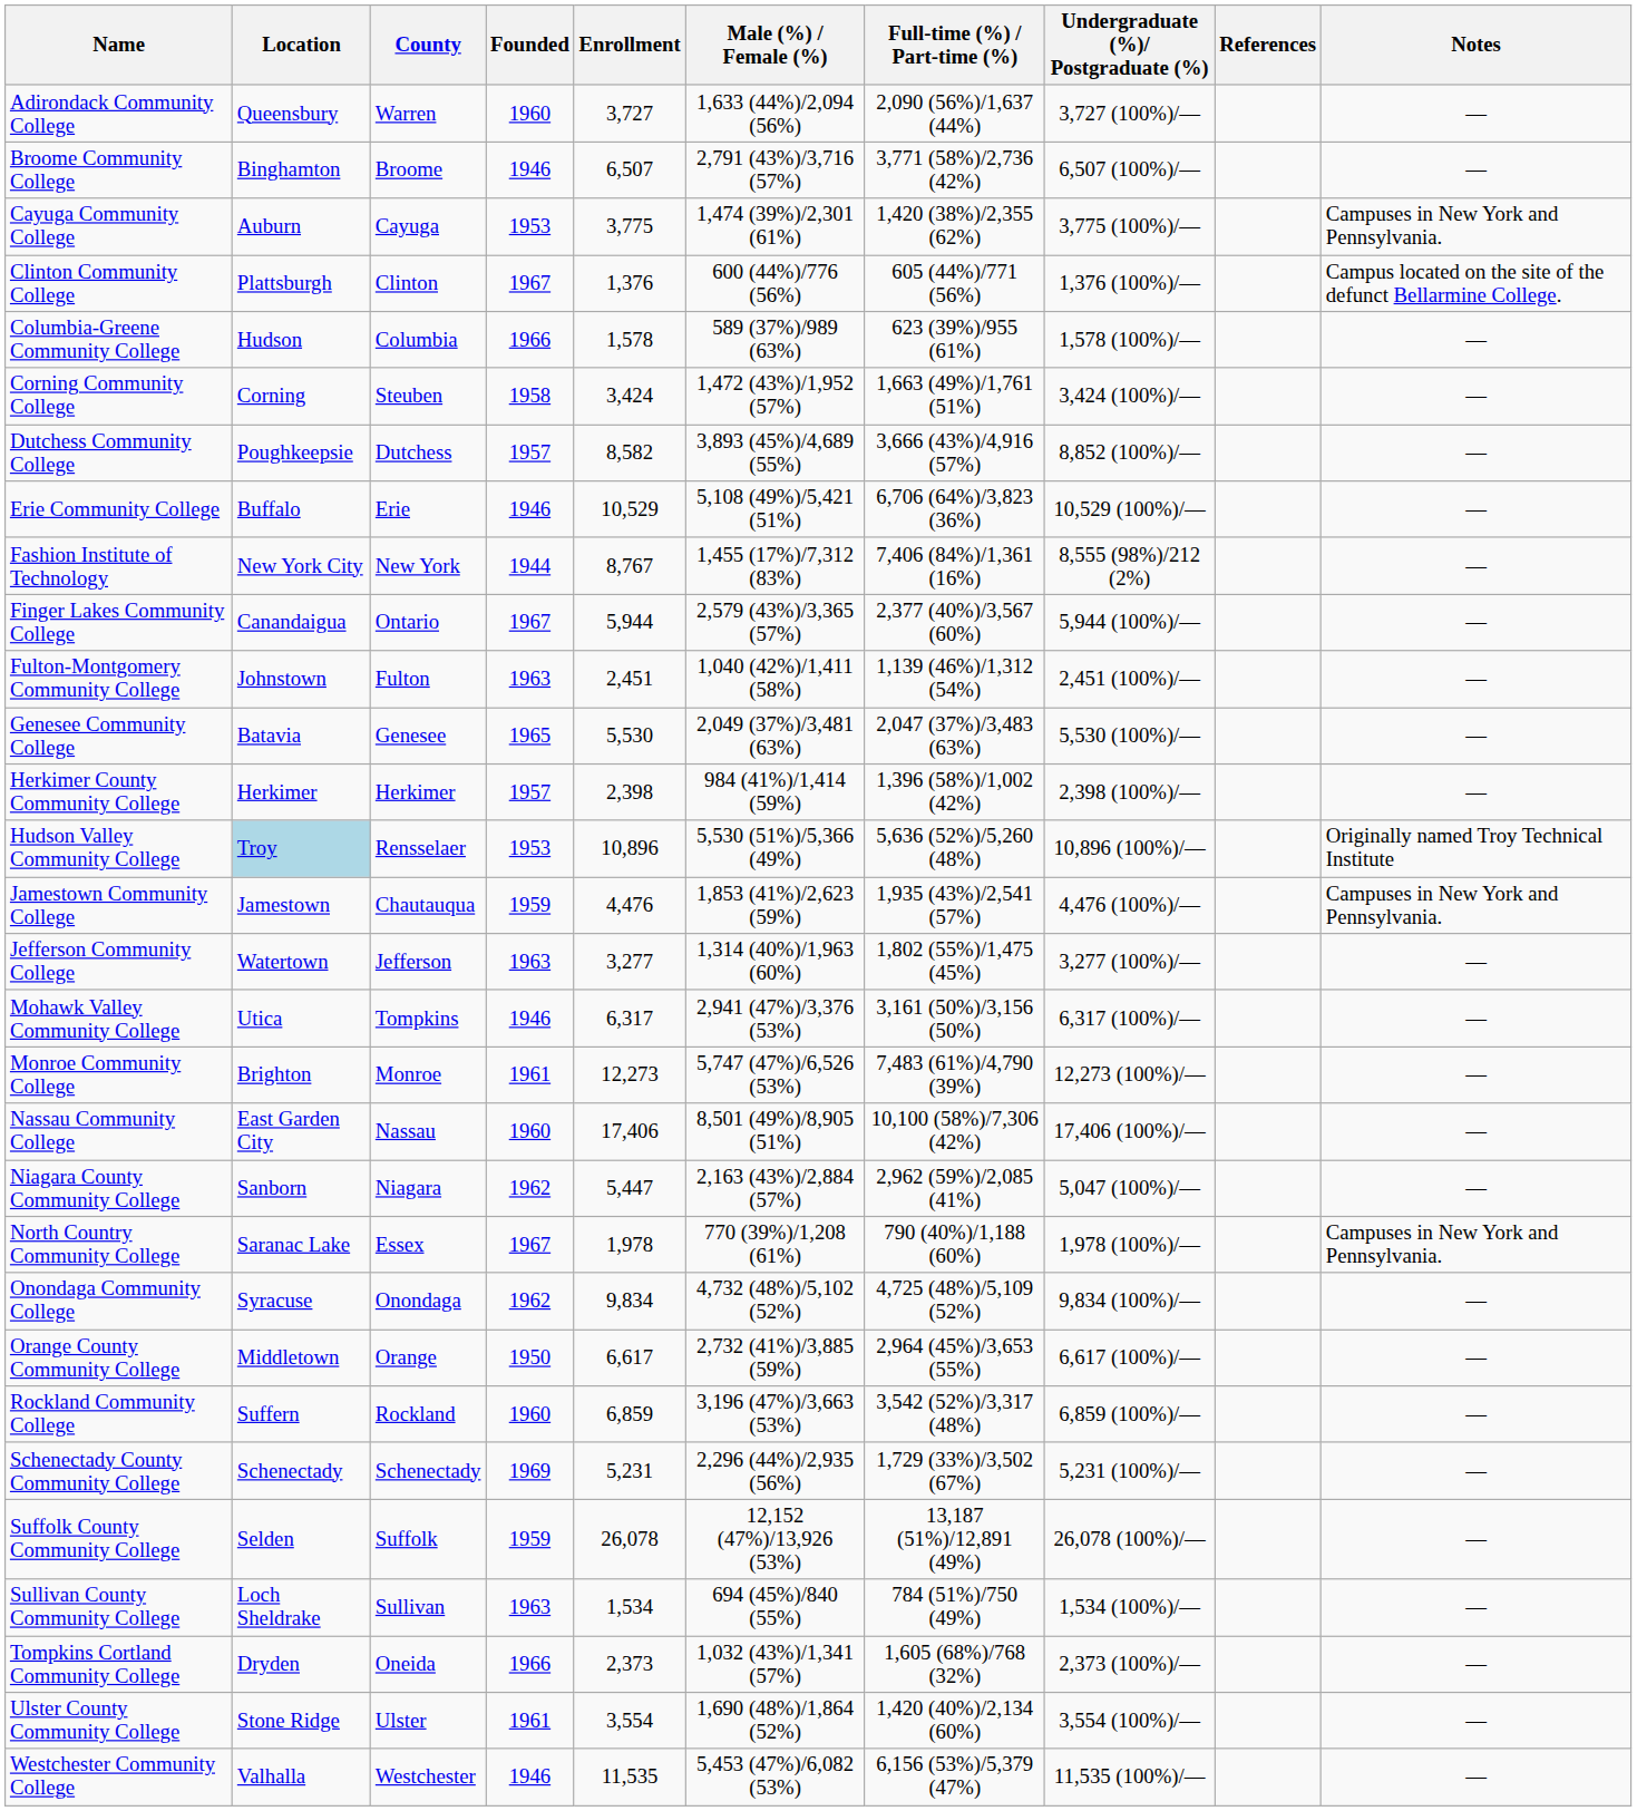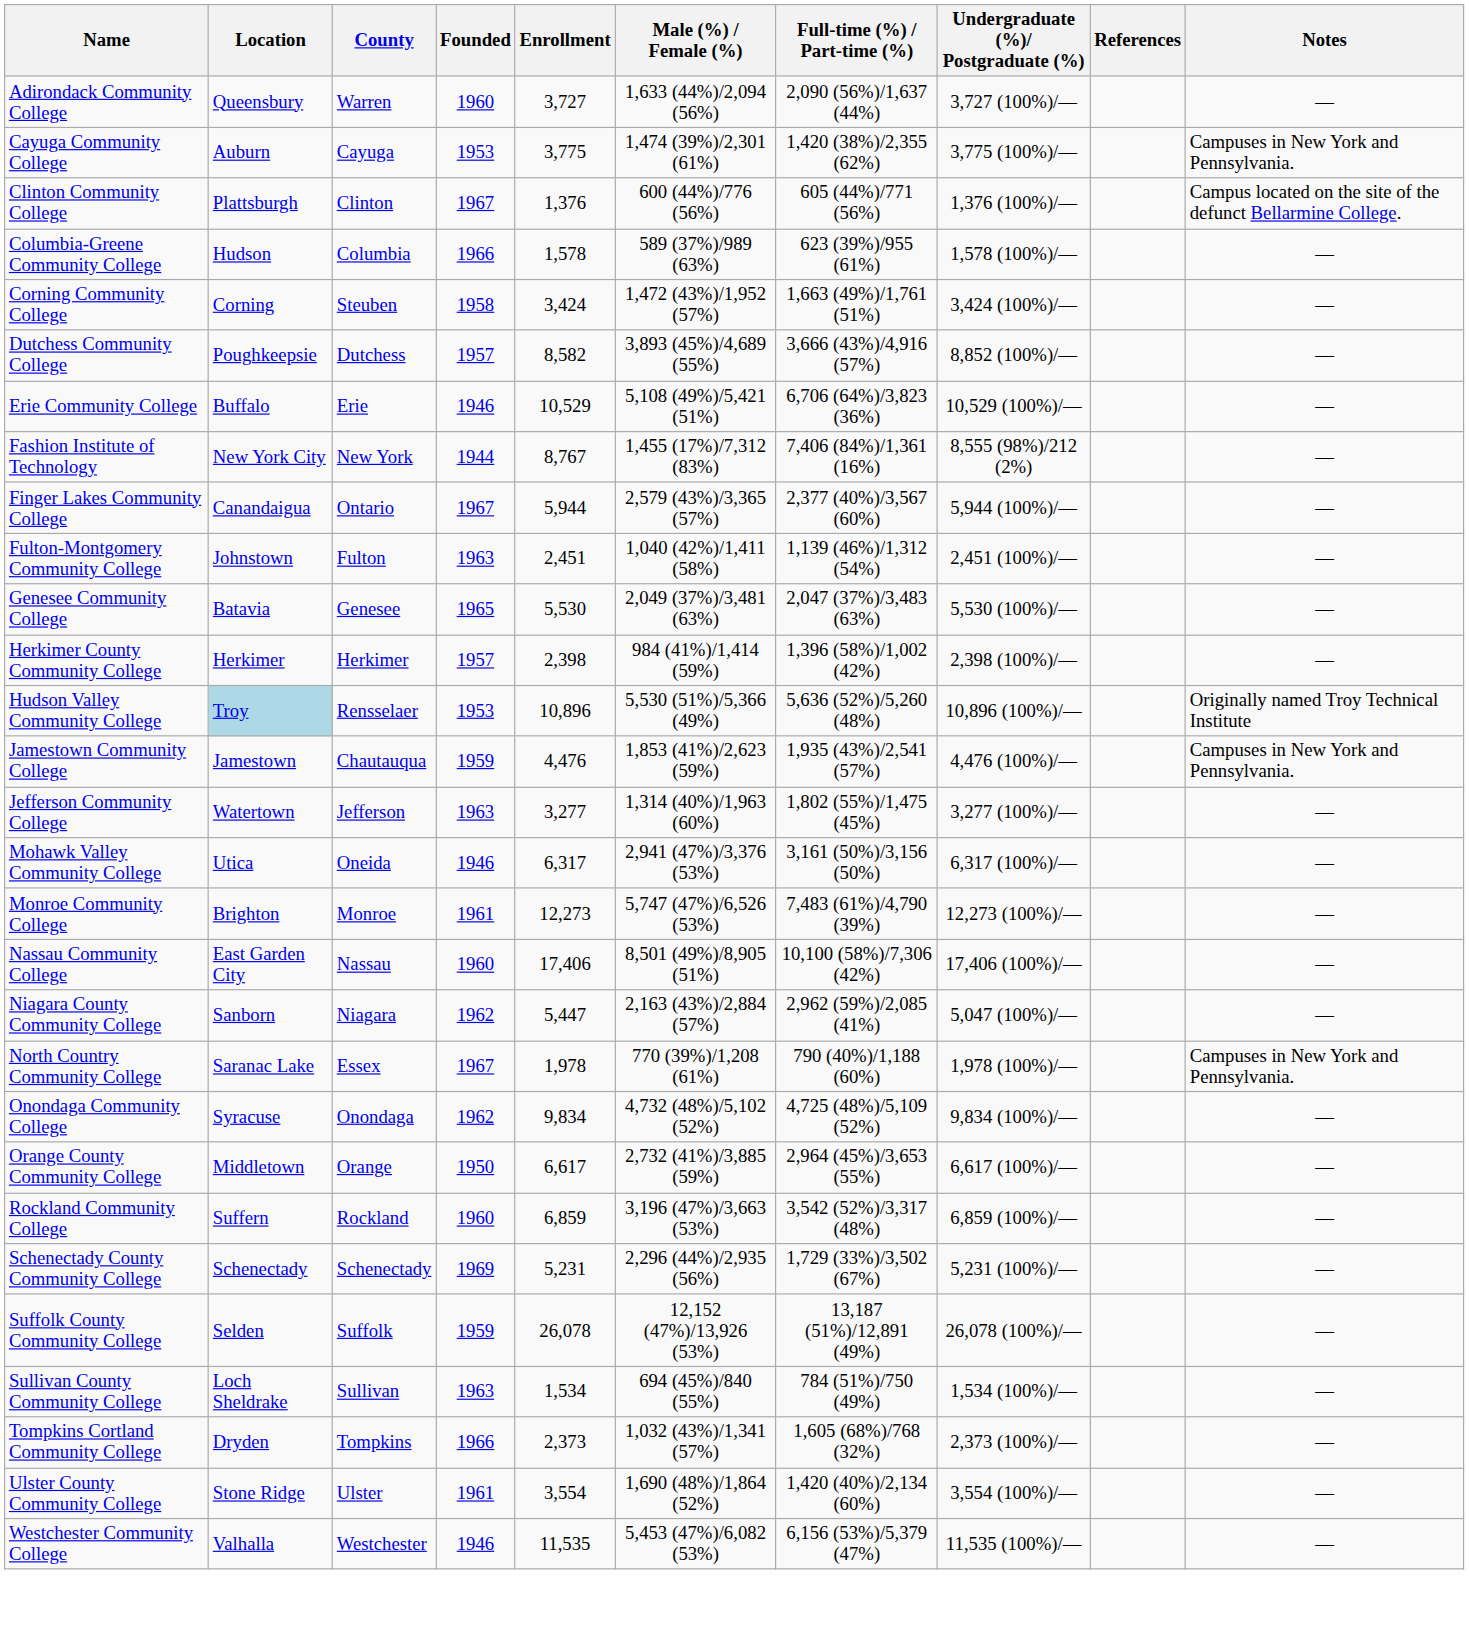- row: Broome Community College | Binghamton | Broome | 1946 | 6,507 | 2,791 (43%)/3,716 (57%) | 3,771 (58%)/2,736 (42%) | 6,507 (100%)/— | —
Mohawk Valley Community College | County: Tompkins -> Oneida
Tompkins Cortland Community College | County: Oneida -> Tompkins
